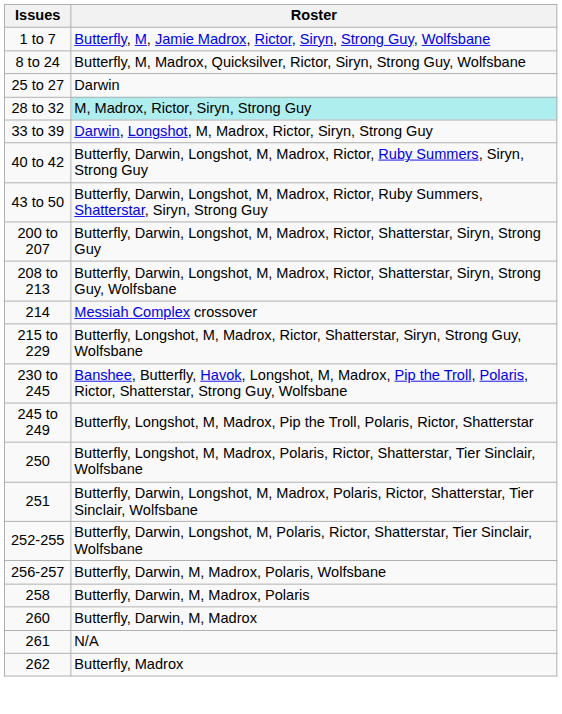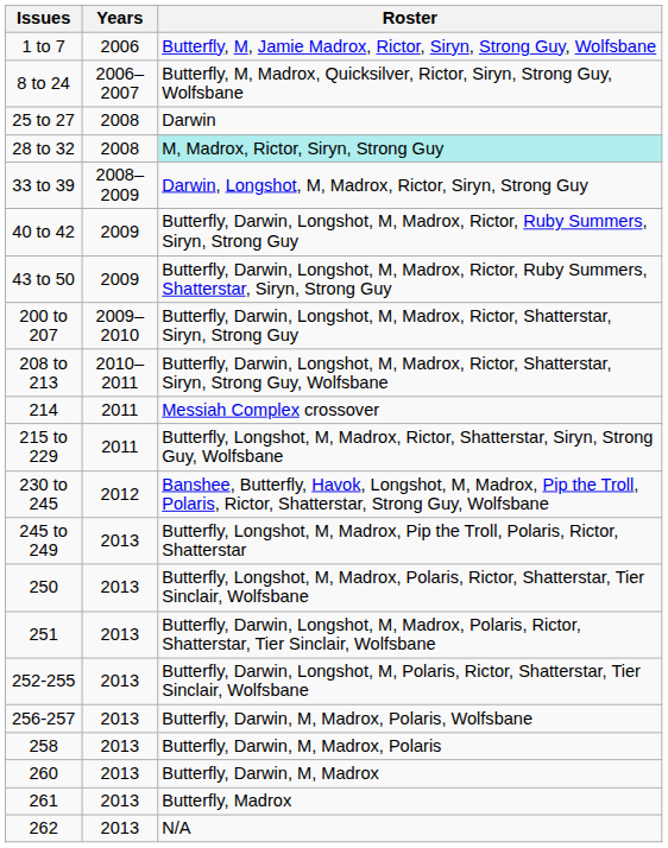+ column: Years | 2006 | 2006–2007 | 2008 | 2008 | 2008–2009 | 2009 | 2009 | 2009–2010 | 2010–2011 | 2011 | 2011 | 2012 | 2013 | 2013 | 2013 | 2013 | 2013 | 2013 | 2013 | 2013 | 2013
261 | Roster: N/A -> Butterfly, Madrox
262 | Roster: Butterfly, Madrox -> N/A
